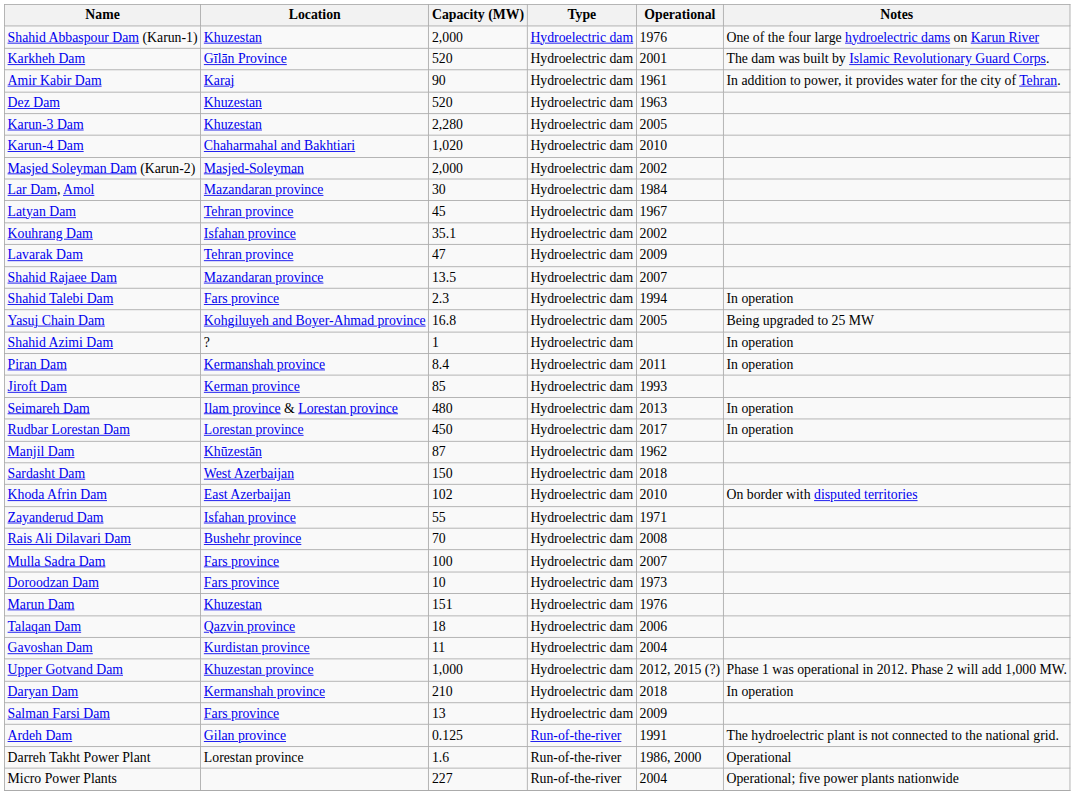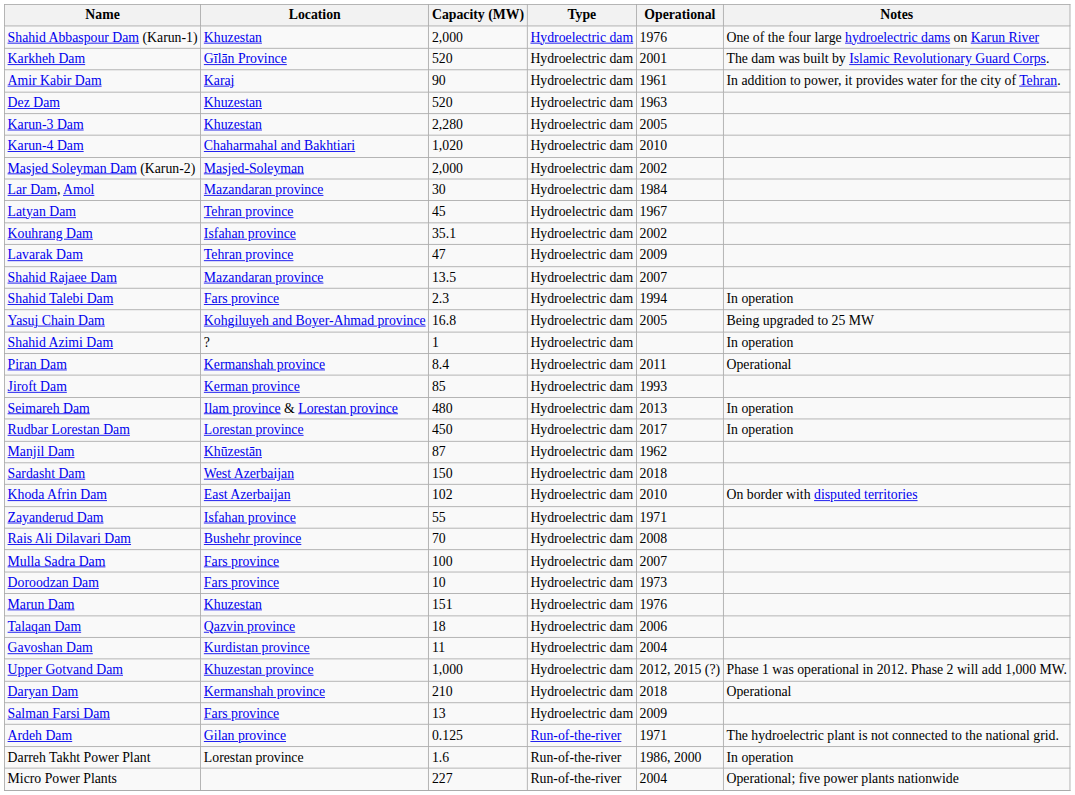Piran Dam | Notes: In operation -> Operational
Daryan Dam | Notes: In operation -> Operational
Ardeh Dam | Operational: 1991 -> 1971
Darreh Takht Power Plant | Notes: Operational -> In operation
